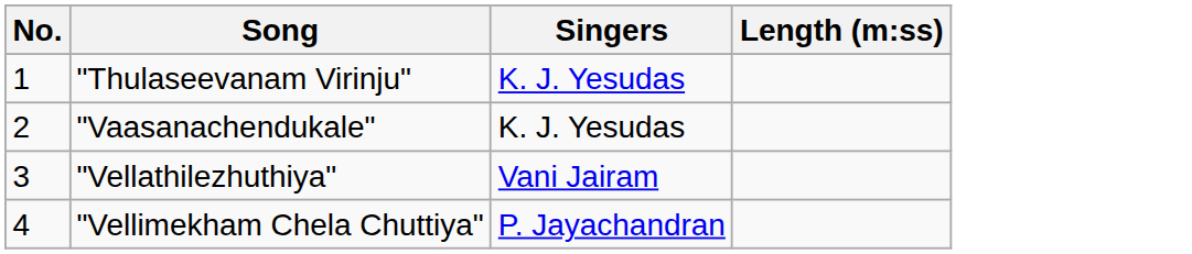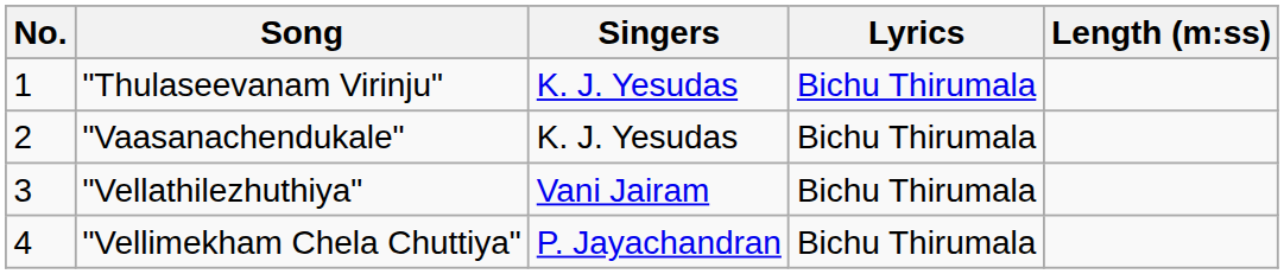+ column: Lyrics | Bichu Thirumala | Bichu Thirumala | Bichu Thirumala | Bichu Thirumala
